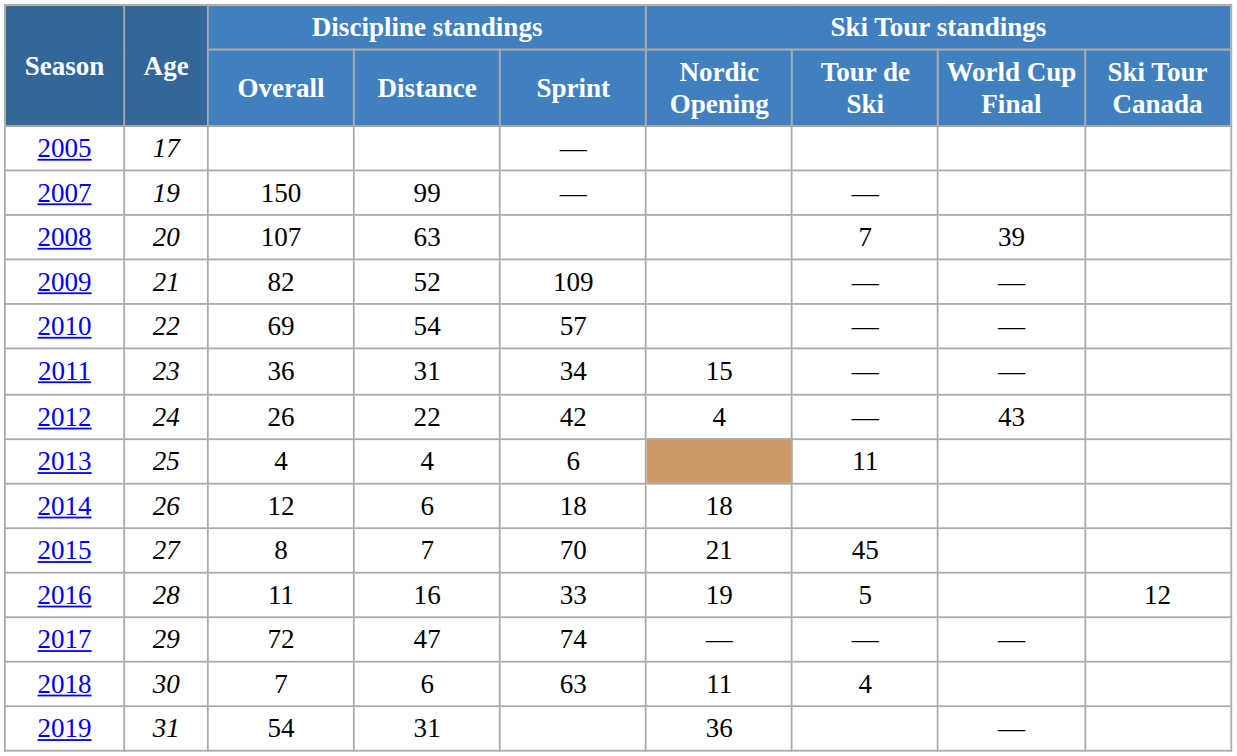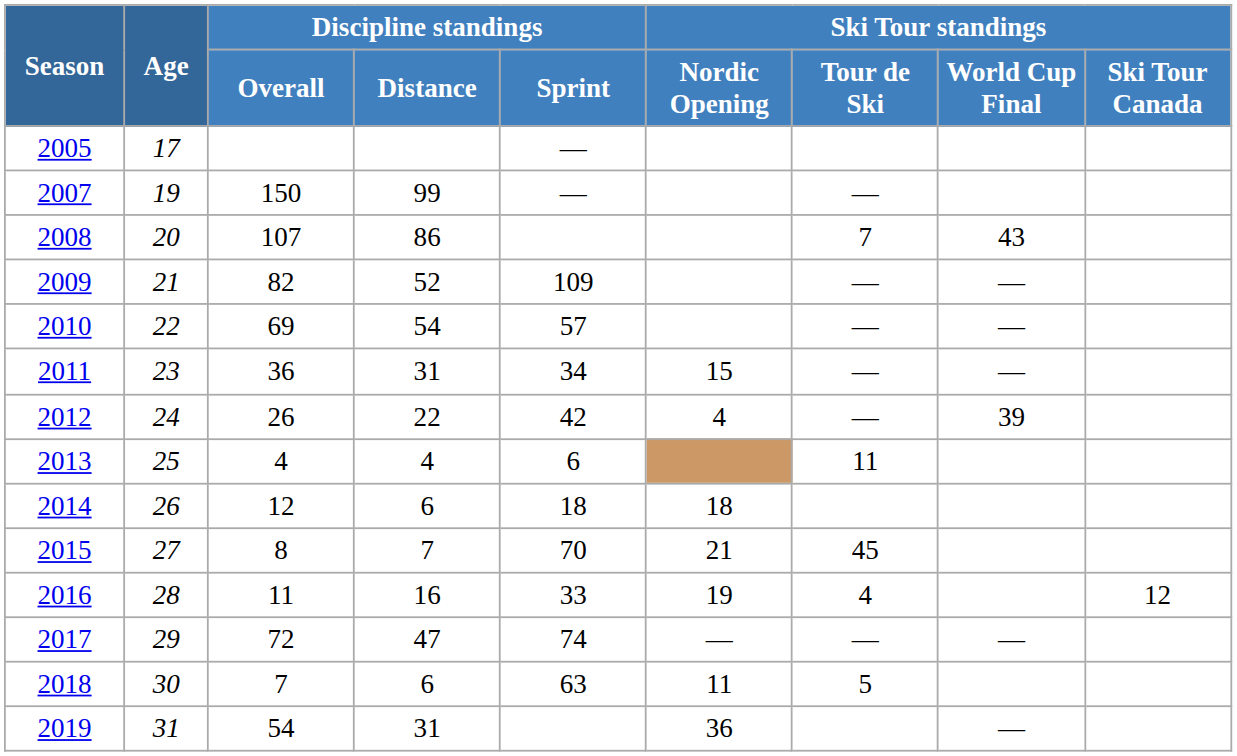2008 | Discipline standings / Distance: 63 -> 86
2008 | Ski Tour standings / World Cup Final: 39 -> 43
2012 | Ski Tour standings / World Cup Final: 43 -> 39
2016 | Ski Tour standings / Tour de Ski: 5 -> 4
2018 | Ski Tour standings / Tour de Ski: 4 -> 5
